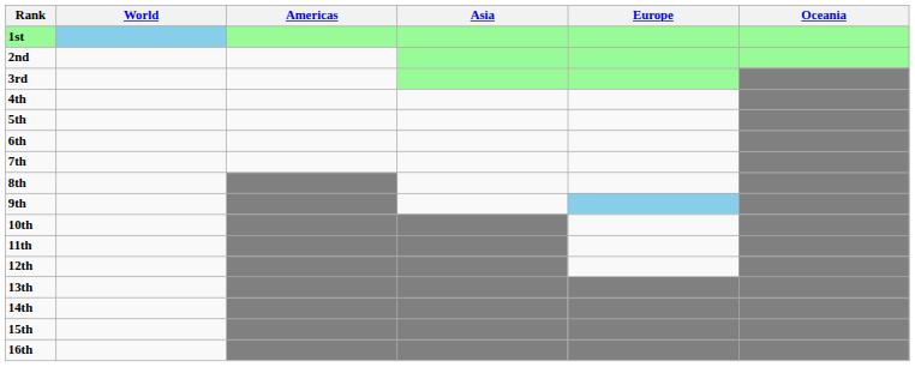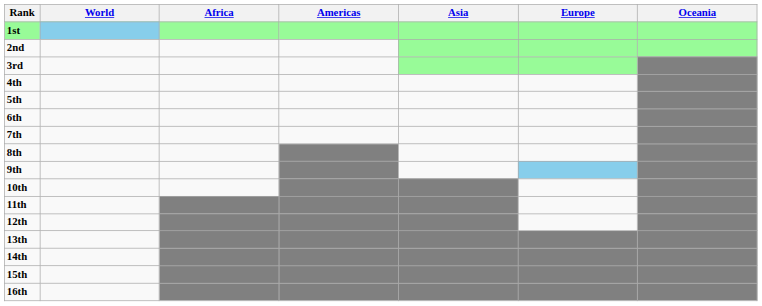+ column: Africa
